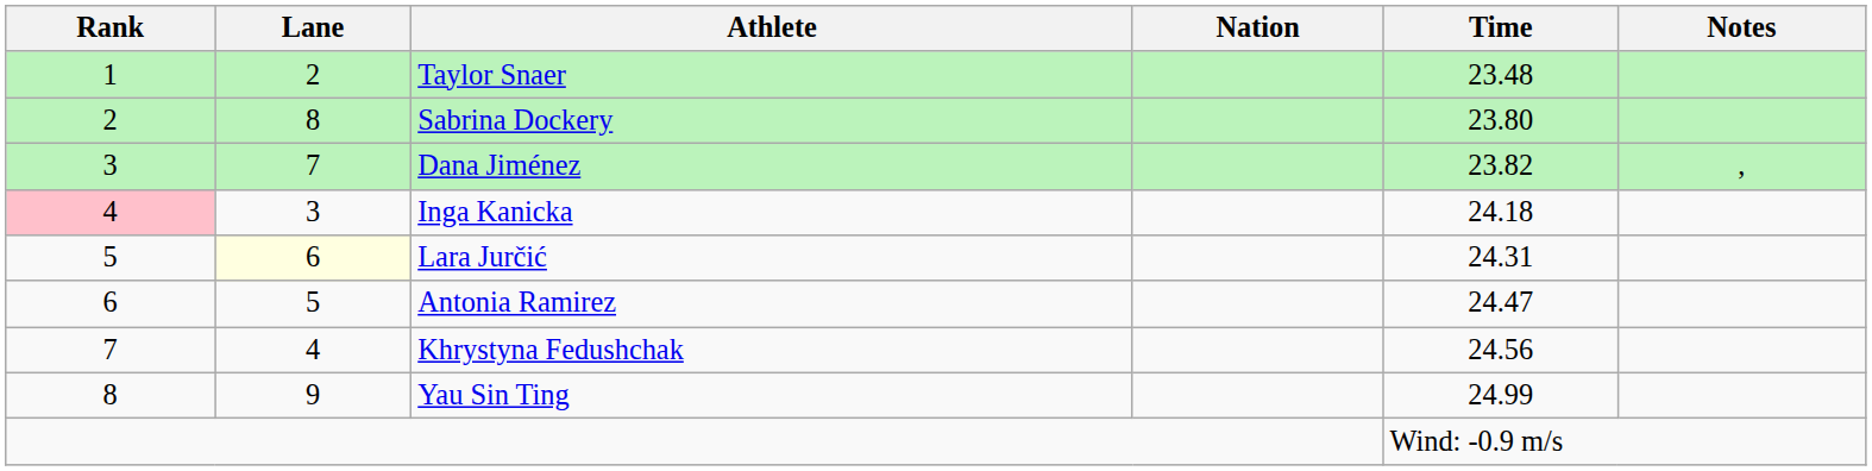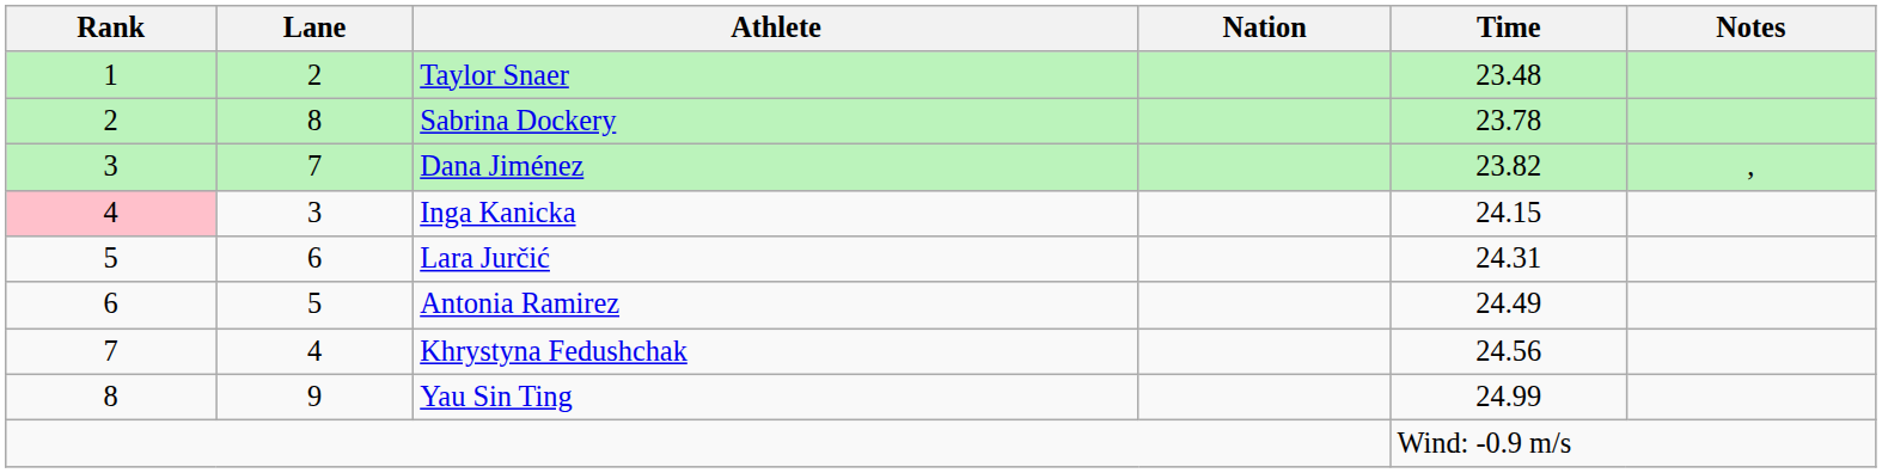Sabrina Dockery | Time: 23.80 -> 23.78
Inga Kanicka | Time: 24.18 -> 24.15
Lara Jurčić | Lane: lightyellow background -> no background
Antonia Ramirez | Time: 24.47 -> 24.49
